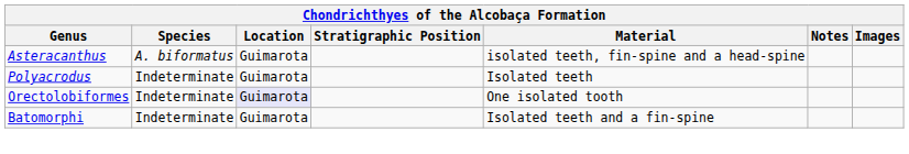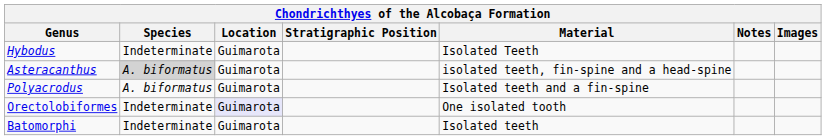+ row: Hybodus | Indeterminate | Guimarota | Isolated Teeth
Asteracanthus | Species: no background -> lightgrey background
Polyacrodus | Species: Indeterminate -> A. biformatus
Polyacrodus | Material: Isolated teeth -> Isolated teeth and a fin-spine
Batomorphi | Material: Isolated teeth and a fin-spine -> Isolated teeth
